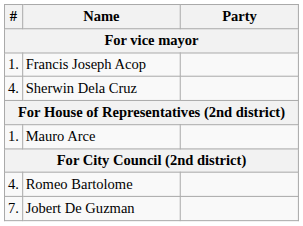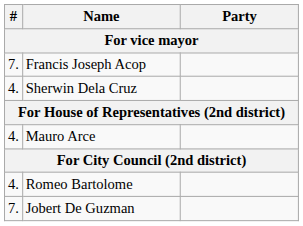Francis Joseph Acop | #: 1. -> 7.
Mauro Arce | #: 1. -> 4.
